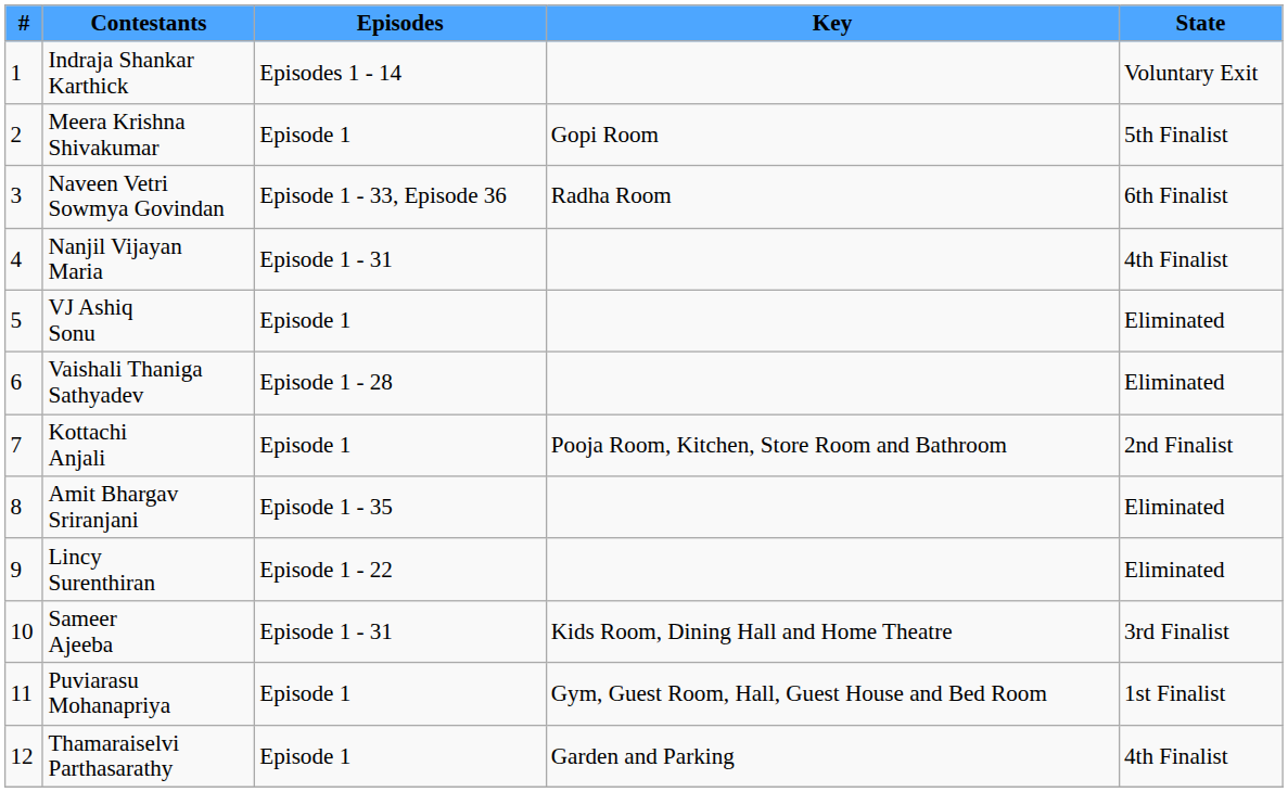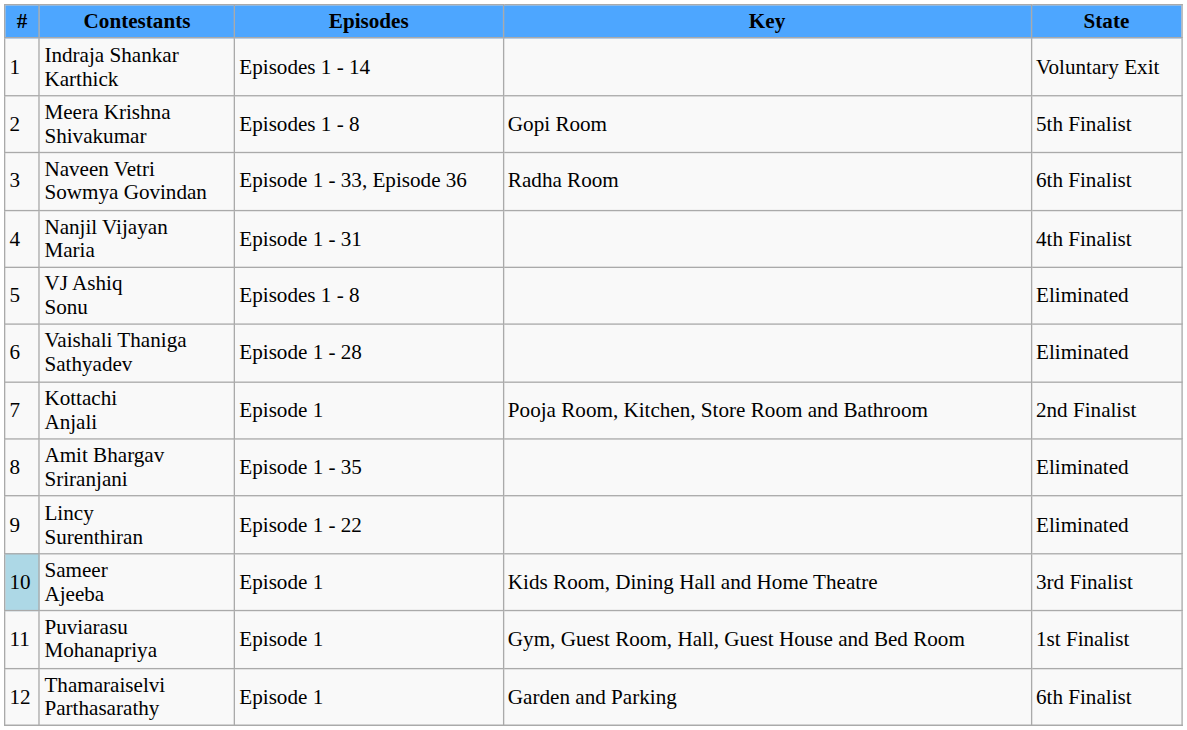Meera Krishna Shivakumar | Episodes: Episode 1 -> Episodes 1 - 8
VJ Ashiq Sonu | Episodes: Episode 1 -> Episodes 1 - 8
Sameer Ajeeba | #: no background -> lightblue background
Sameer Ajeeba | Episodes: Episode 1 - 31 -> Episode 1
Thamaraiselvi Parthasarathy | State: 4th Finalist -> 6th Finalist
